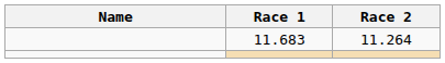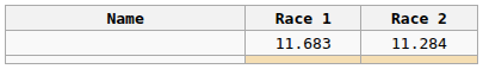11.683 | Race 2: 11.264 -> 11.284
